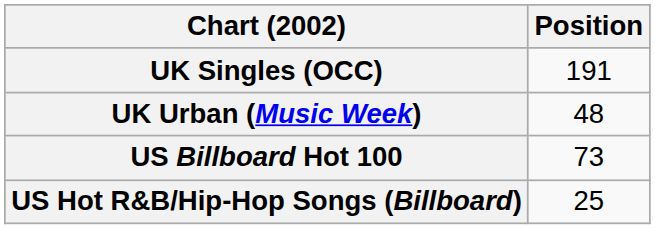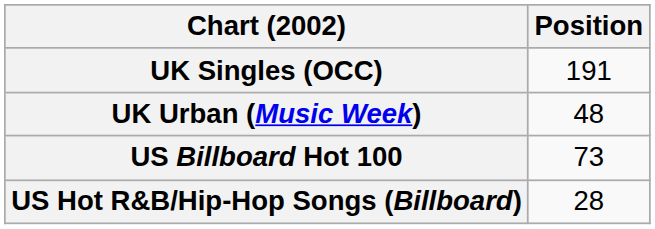US Hot R&B/Hip-Hop Songs (Billboard) | Position: 25 -> 28
